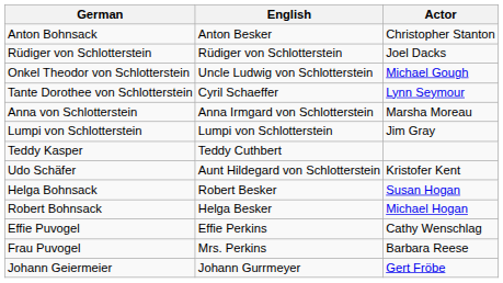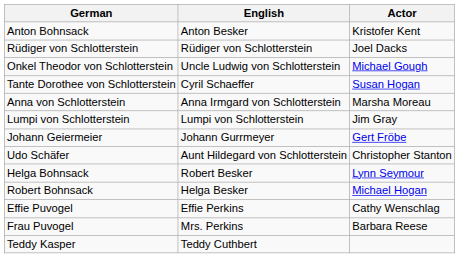Anton Bohnsack | Actor: Christopher Stanton -> Kristofer Kent
Tante Dorothee von Schlotterstein | Actor: Lynn Seymour -> Susan Hogan
rows swapped: Johann Geiermeier <-> Teddy Kasper
Udo Schäfer | Actor: Kristofer Kent -> Christopher Stanton
Helga Bohnsack | Actor: Susan Hogan -> Lynn Seymour
